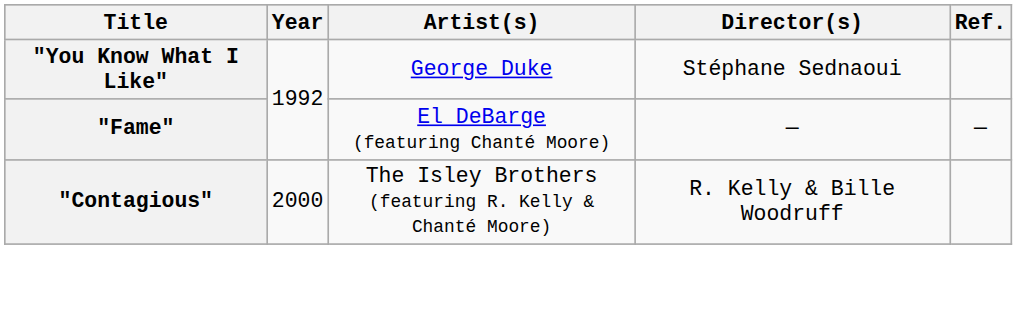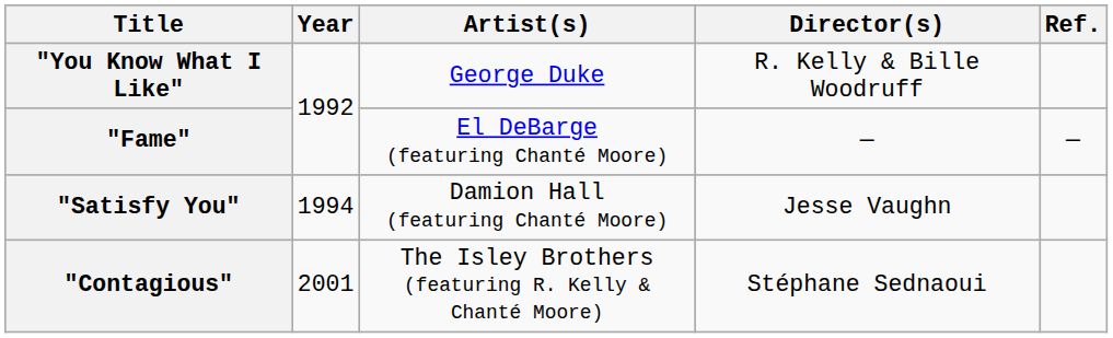"You Know What I Like" | Director(s): Stéphane Sednaoui -> R. Kelly & Bille Woodruff
+ row: "Satisfy You" | 1994 | Damion Hall (featuring Chanté Moore) | Jesse Vaughn
"Contagious" | Year: 2000 -> 2001
"Contagious" | Director(s): R. Kelly & Bille Woodruff -> Stéphane Sednaoui
